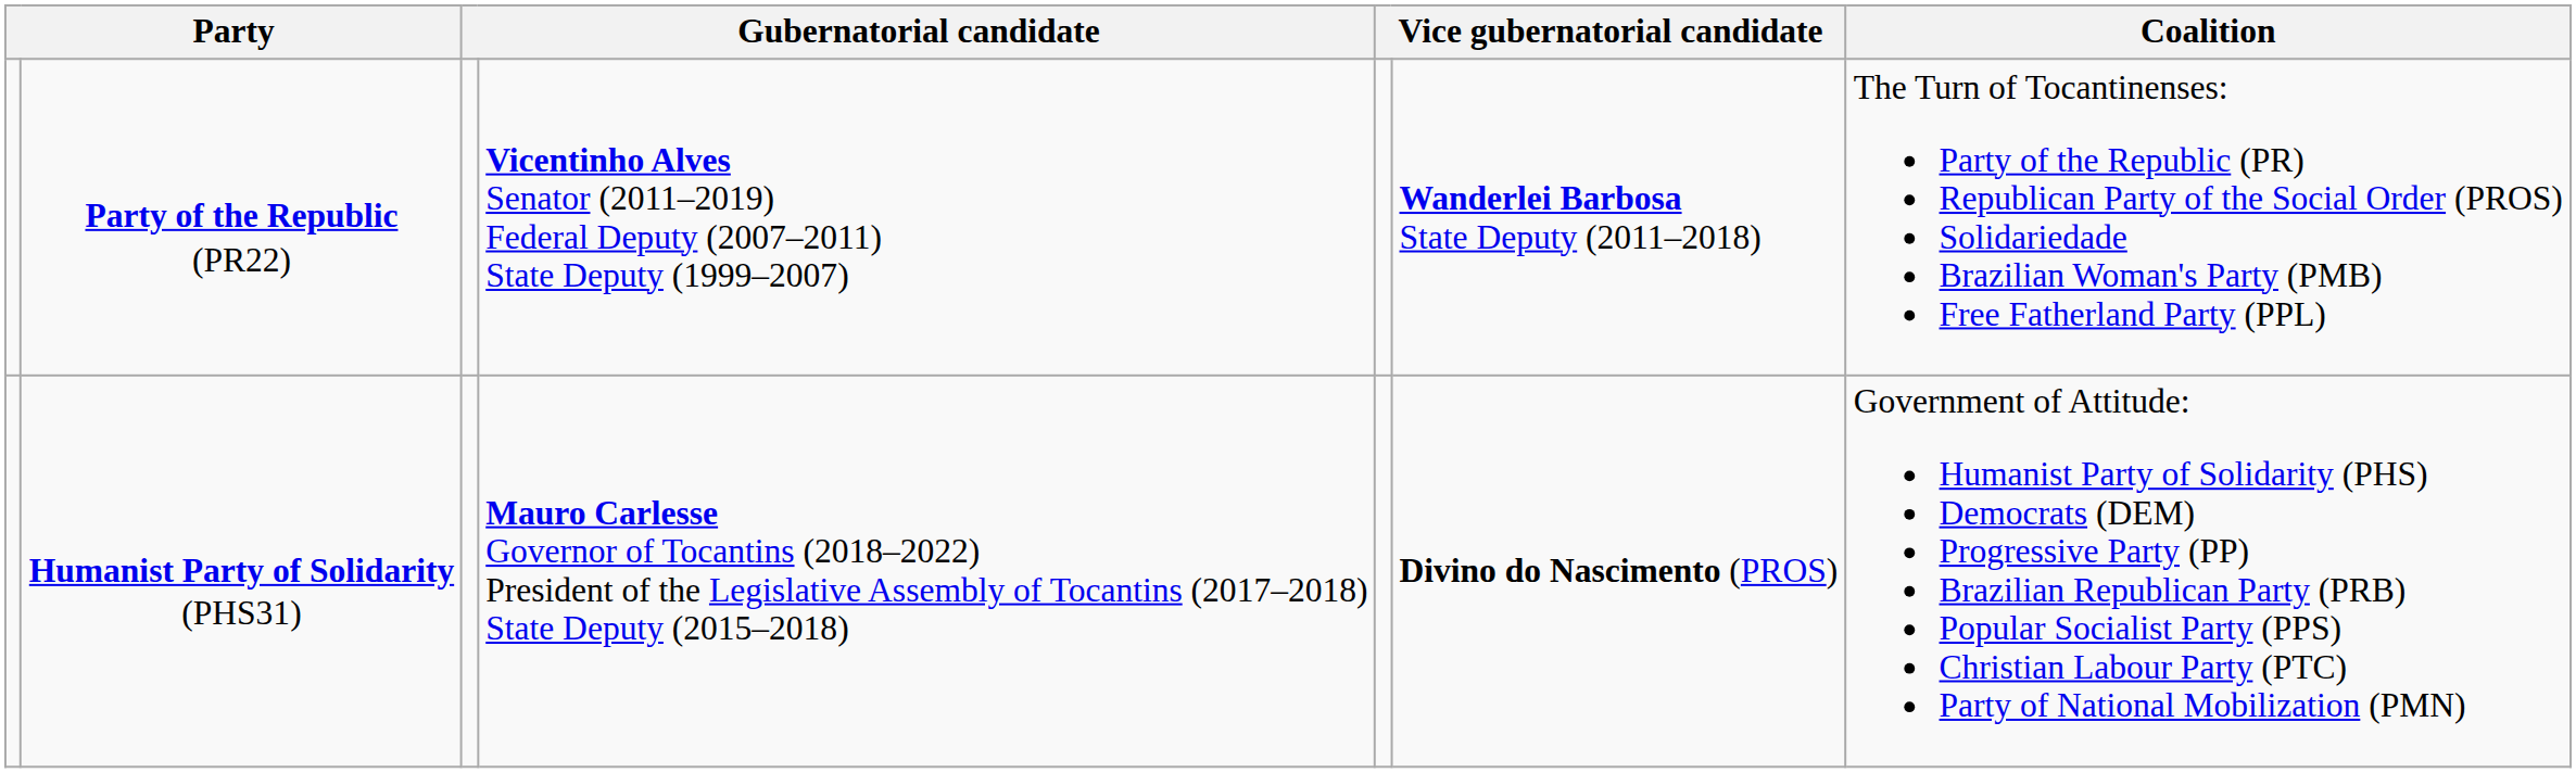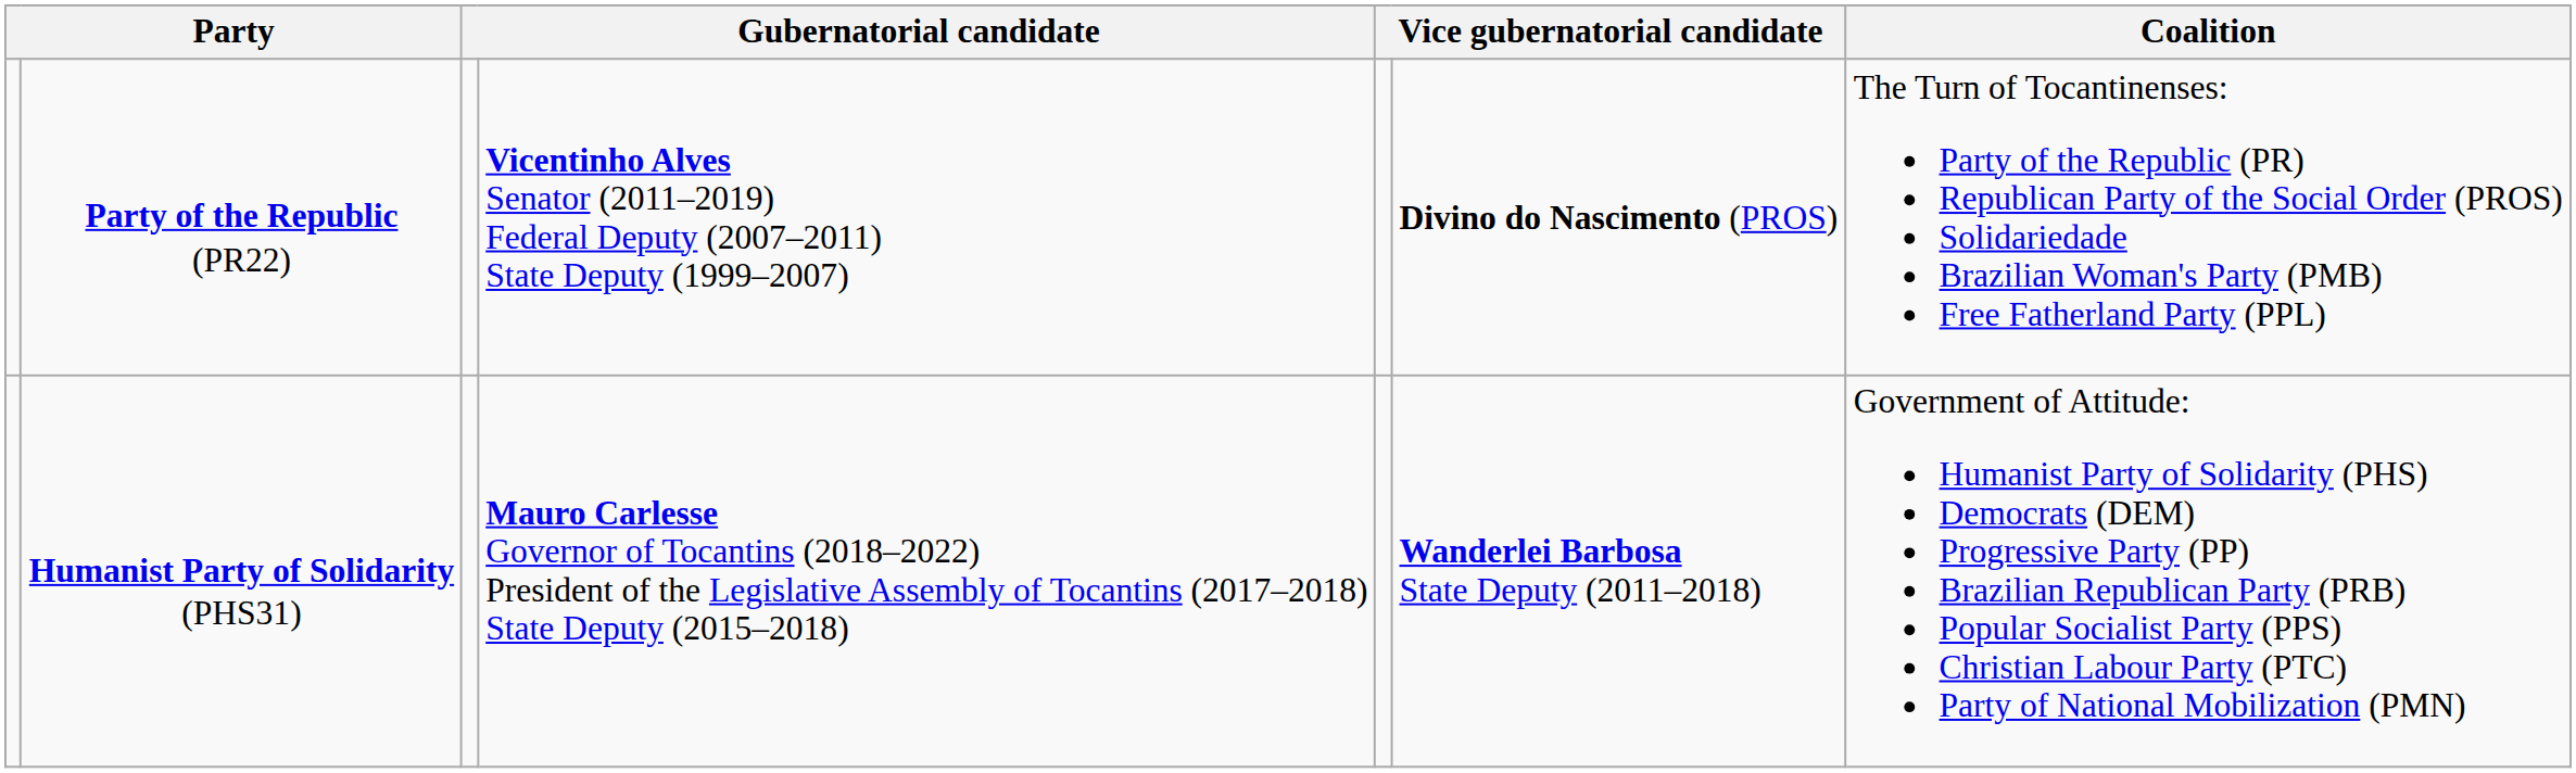Party of the Republic (PR22) | column 6: Wanderlei Barbosa State Deputy (2011–2018) -> Divino do Nascimento (PROS)
Humanist Party of Solidarity (PHS31) | column 6: Divino do Nascimento (PROS) -> Wanderlei Barbosa State Deputy (2011–2018)
